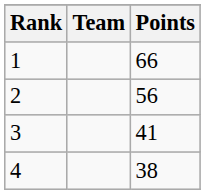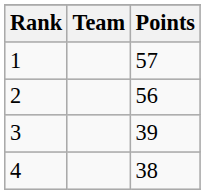1 | Points: 66 -> 57
3 | Points: 41 -> 39
